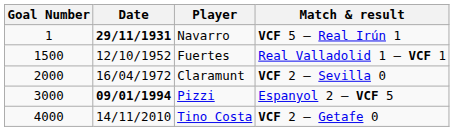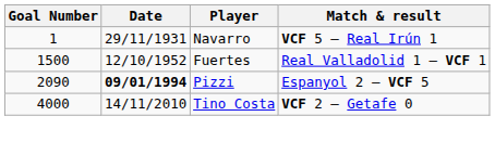Navarro | Date: bold -> normal
- row: 2000 | 16/04/1972 | Claramunt | VCF 2 – Sevilla 0
Pizzi | Goal Number: 3000 -> 2090
